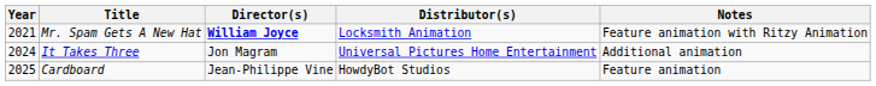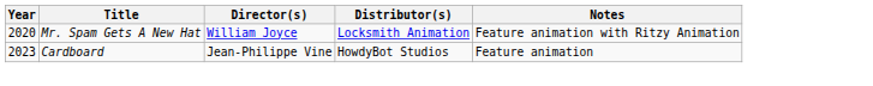Mr. Spam Gets A New Hat | Year: 2021 -> 2020
Mr. Spam Gets A New Hat | Director(s): bold -> normal
- row: 2024 | It Takes Three | Jon Magram | Universal Pictures Home Entertainment | Additional animation
Cardboard | Year: 2025 -> 2023
